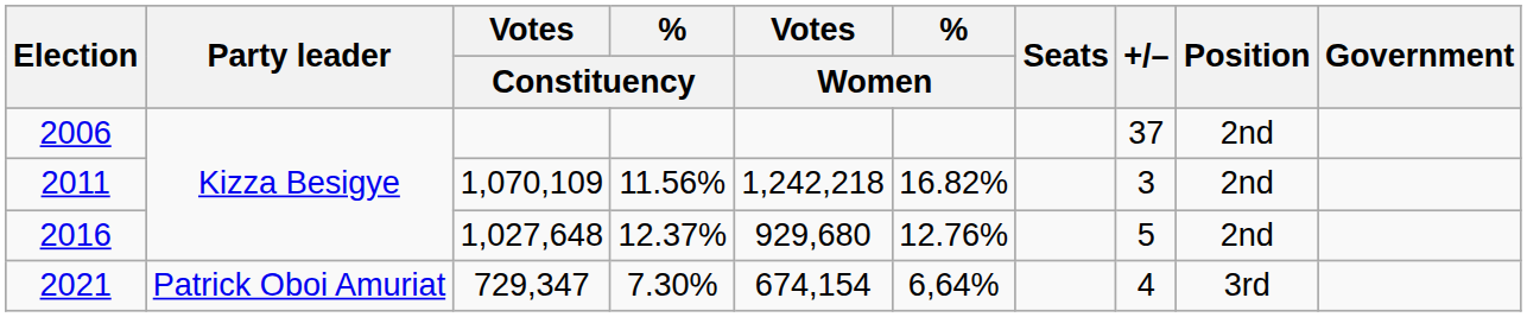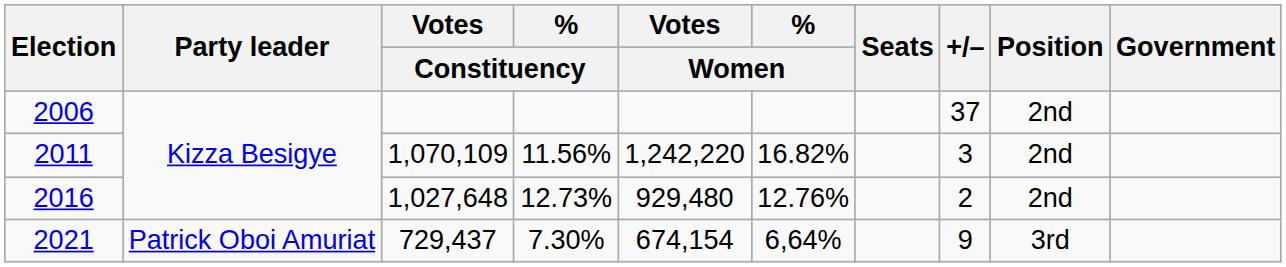2011 | Votes / Women: 1,242,218 -> 1,242,220
2016 | % / Constituency: 12.37% -> 12.73%
2016 | Votes / Women: 929,680 -> 929,480
2016 | +/–: 5 -> 2
2021 | Votes / Constituency: 729,347 -> 729,437
2021 | +/–: 4 -> 9
